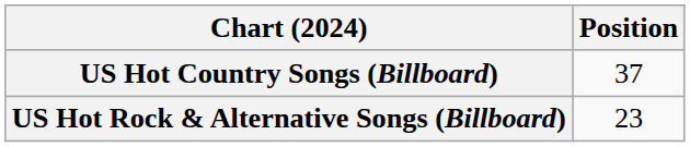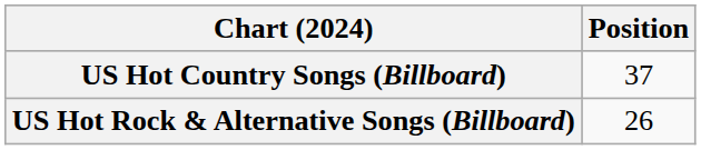US Hot Rock & Alternative Songs (Billboard) | Position: 23 -> 26
